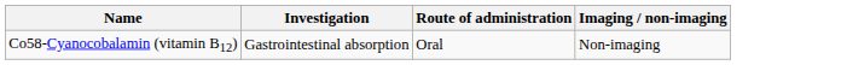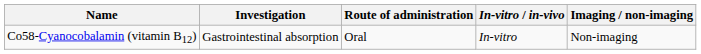+ column: In-vitro / in-vivo | In-vitro
